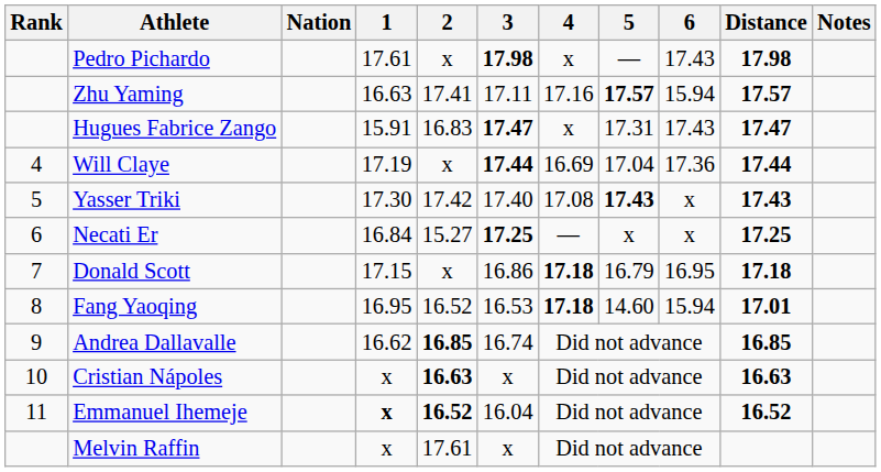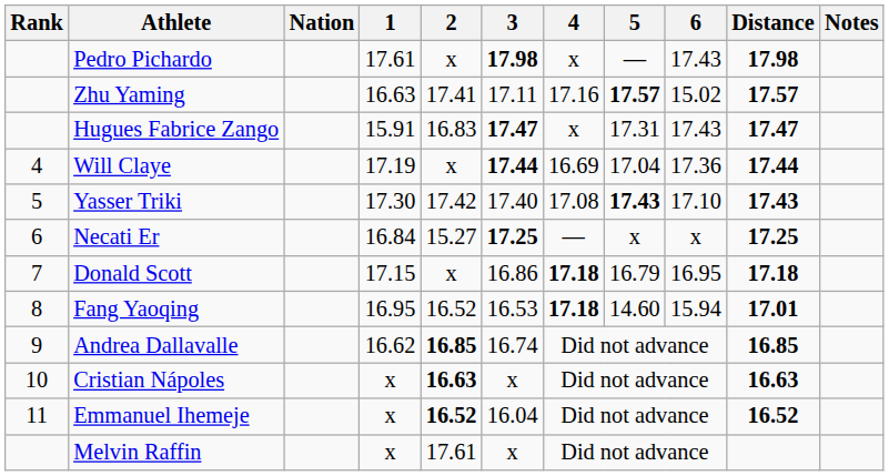Zhu Yaming | 6: 15.94 -> 15.02
Yasser Triki | 6: x -> 17.10
Emmanuel Ihemeje | 1: bold -> normal
